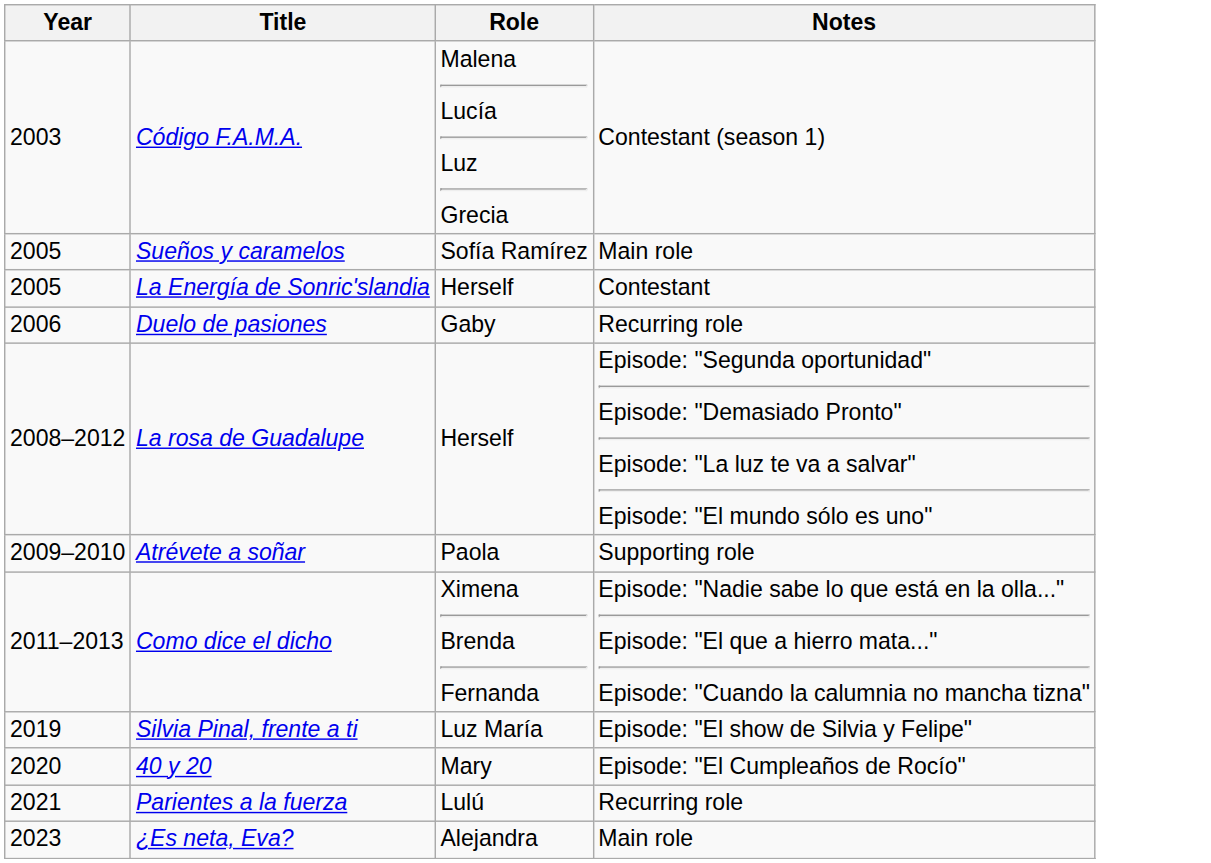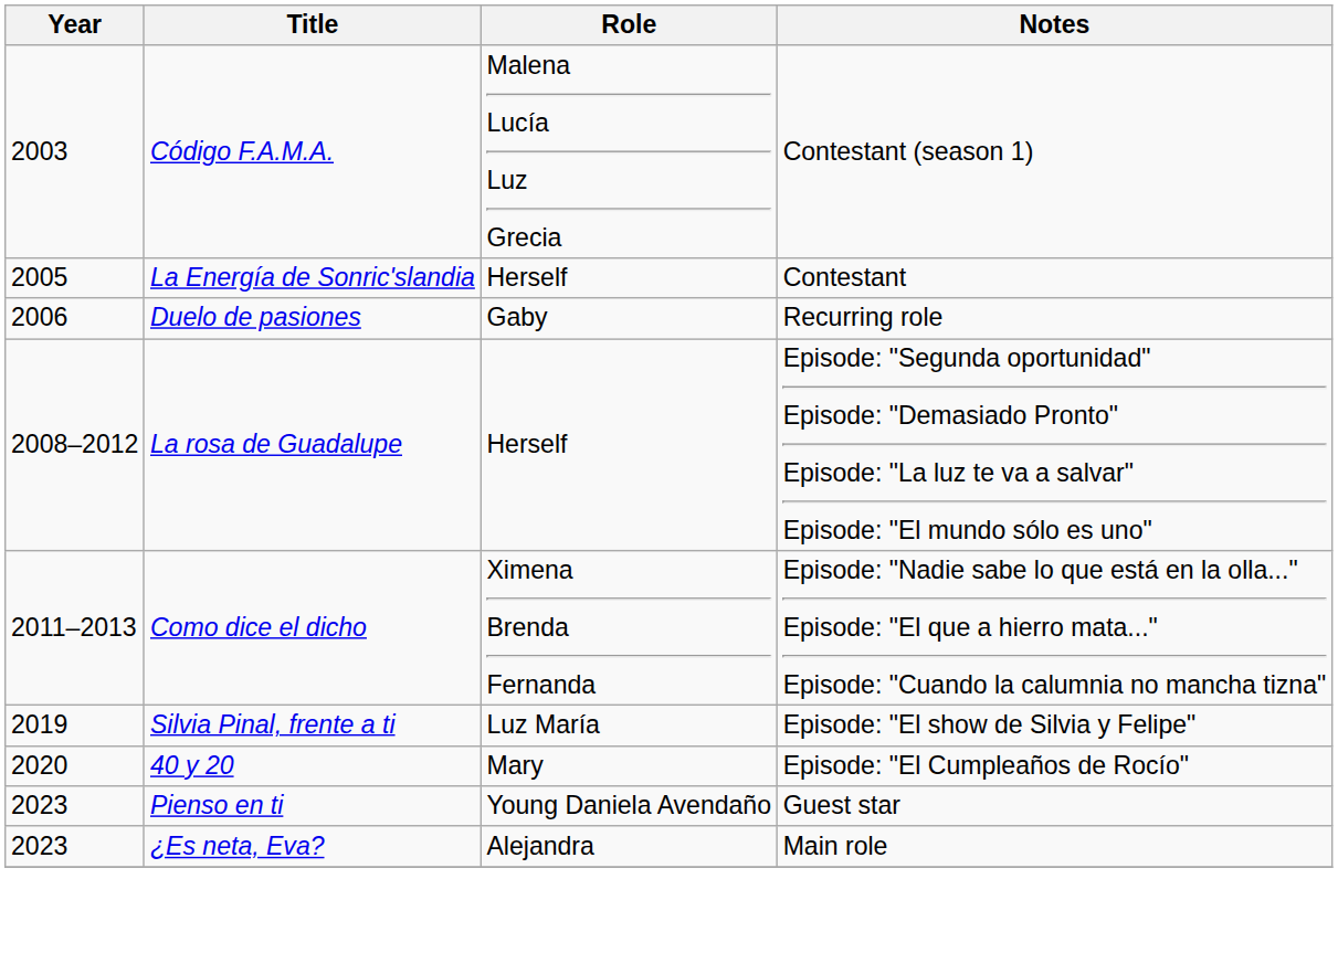- row: 2005 | Sueños y caramelos | Sofía Ramírez | Main role
- row: 2009–2010 | Atrévete a soñar | Paola | Supporting role
- row: 2021 | Parientes a la fuerza | Lulú | Recurring role
+ row: 2023 | Pienso en ti | Young Daniela Avendaño | Guest star
